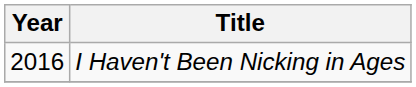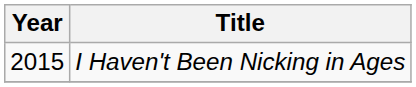I Haven't Been Nicking in Ages | Year: 2016 -> 2015
